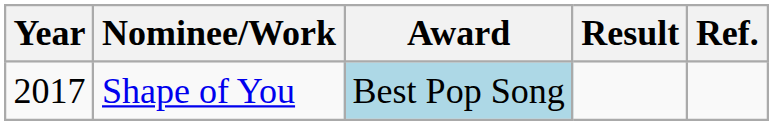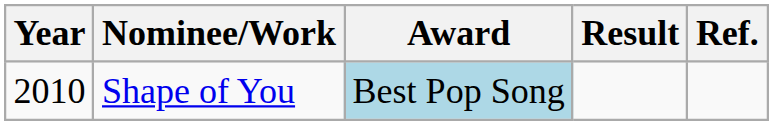Shape of You | Year: 2017 -> 2010
